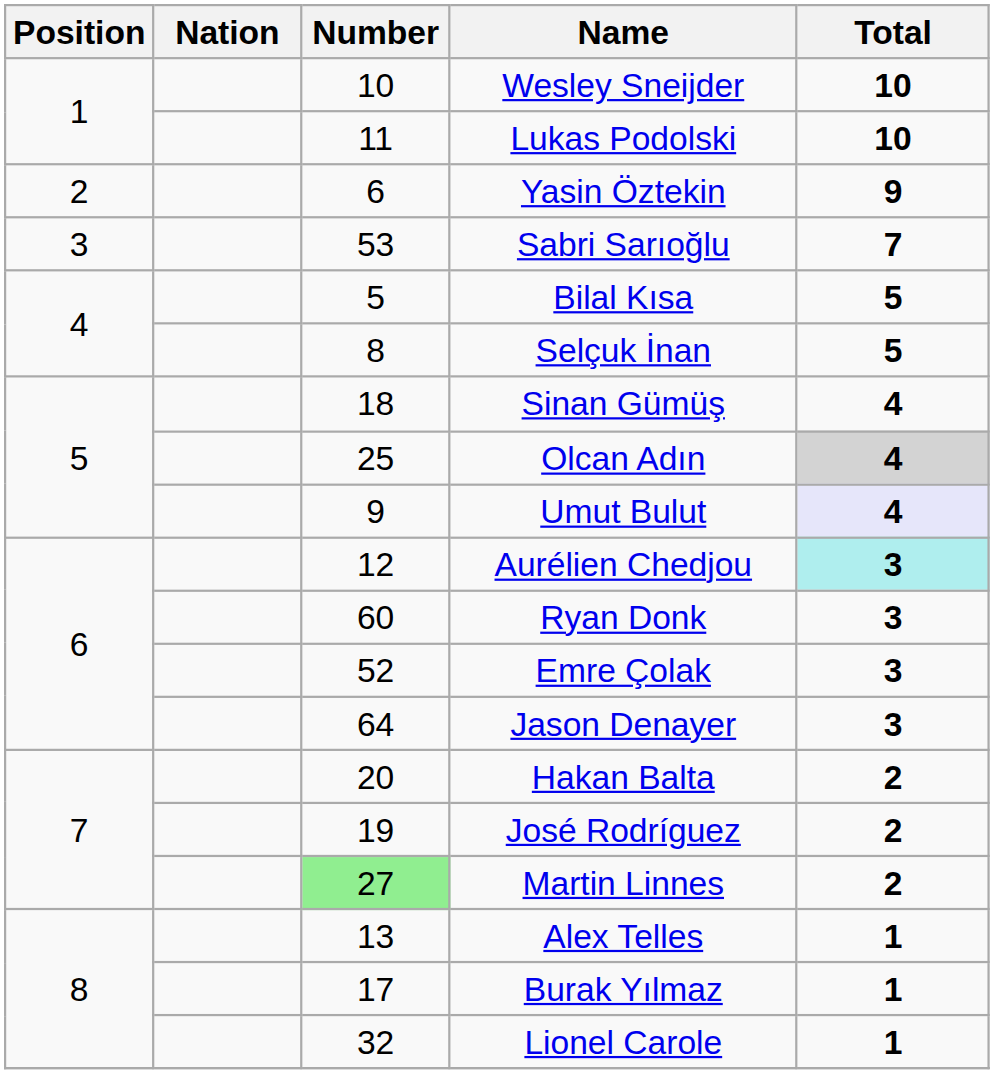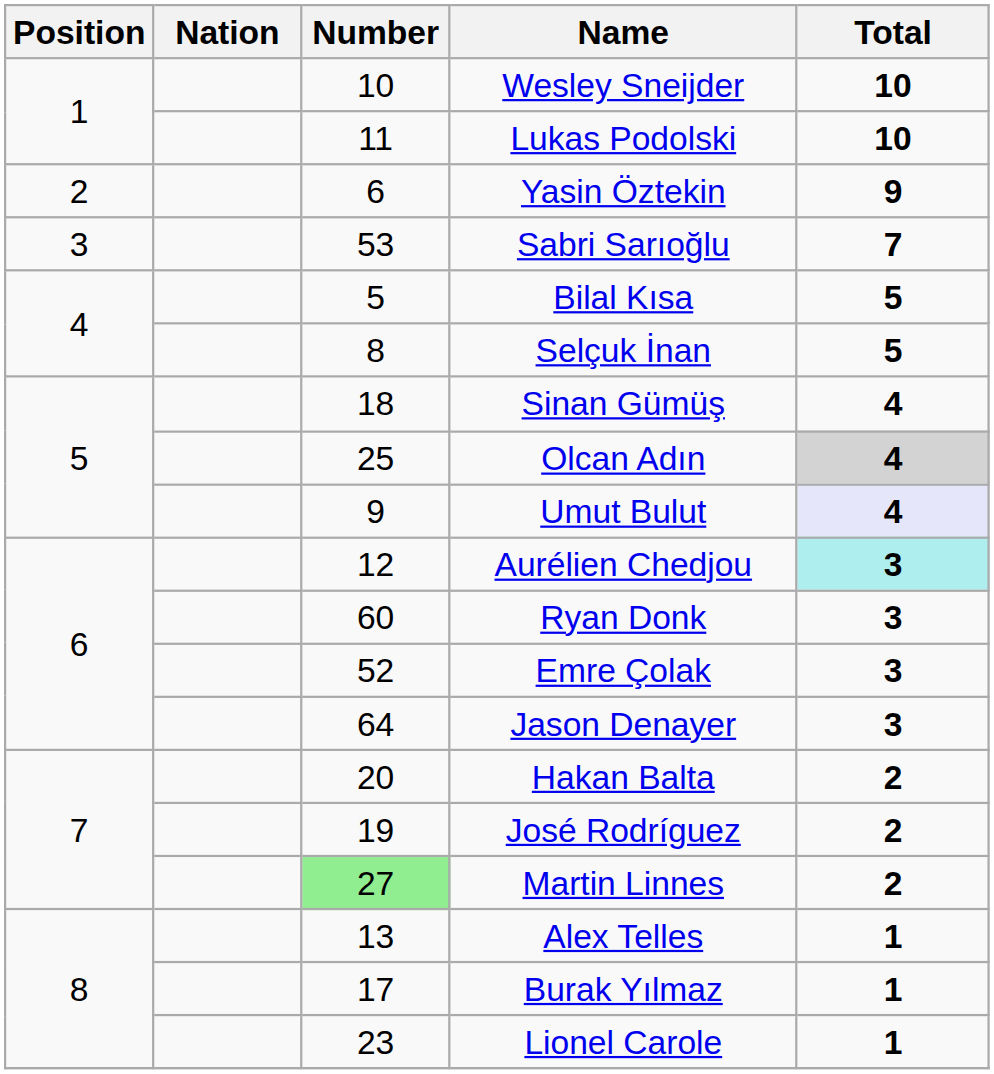Lionel Carole | Number: 32 -> 23
